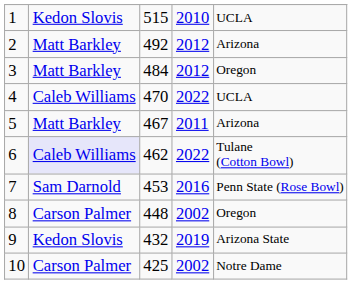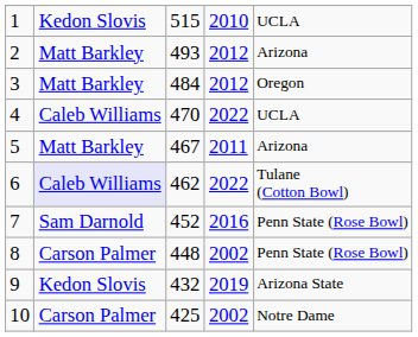2 | column 3: 492 -> 493
7 | column 3: 453 -> 452
8 | column 5: Oregon -> Penn State (Rose Bowl)
